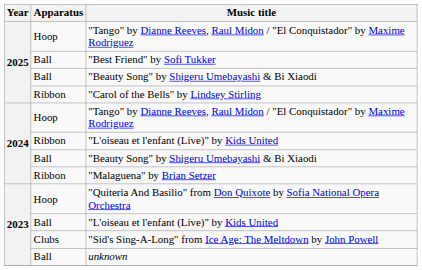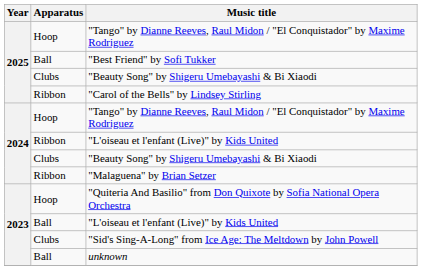2025 / "Beauty Song" by Shigeru Umebayashi & Bi Xiaodi | Apparatus: Ball -> Clubs
2024 / "Beauty Song" by Shigeru Umebayashi & Bi Xiaodi | Apparatus: Ball -> Clubs
